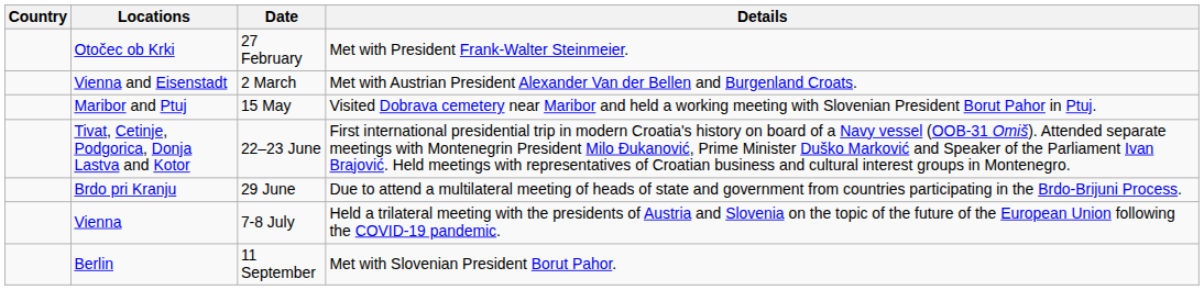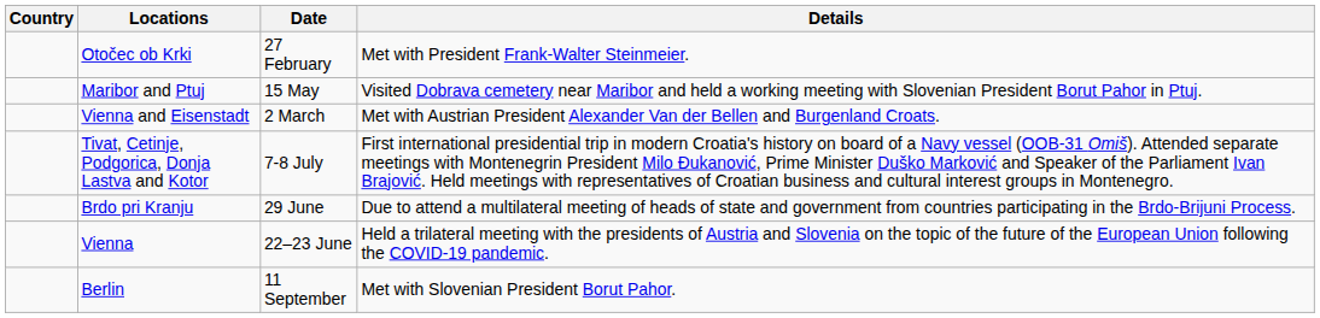rows swapped: Vienna and Eisenstadt <-> Maribor and Ptuj
Tivat, Cetinje, Podgorica, Donja Lastva and Kotor | Date: 22–23 June -> 7-8 July
Vienna | Date: 7-8 July -> 22–23 June
